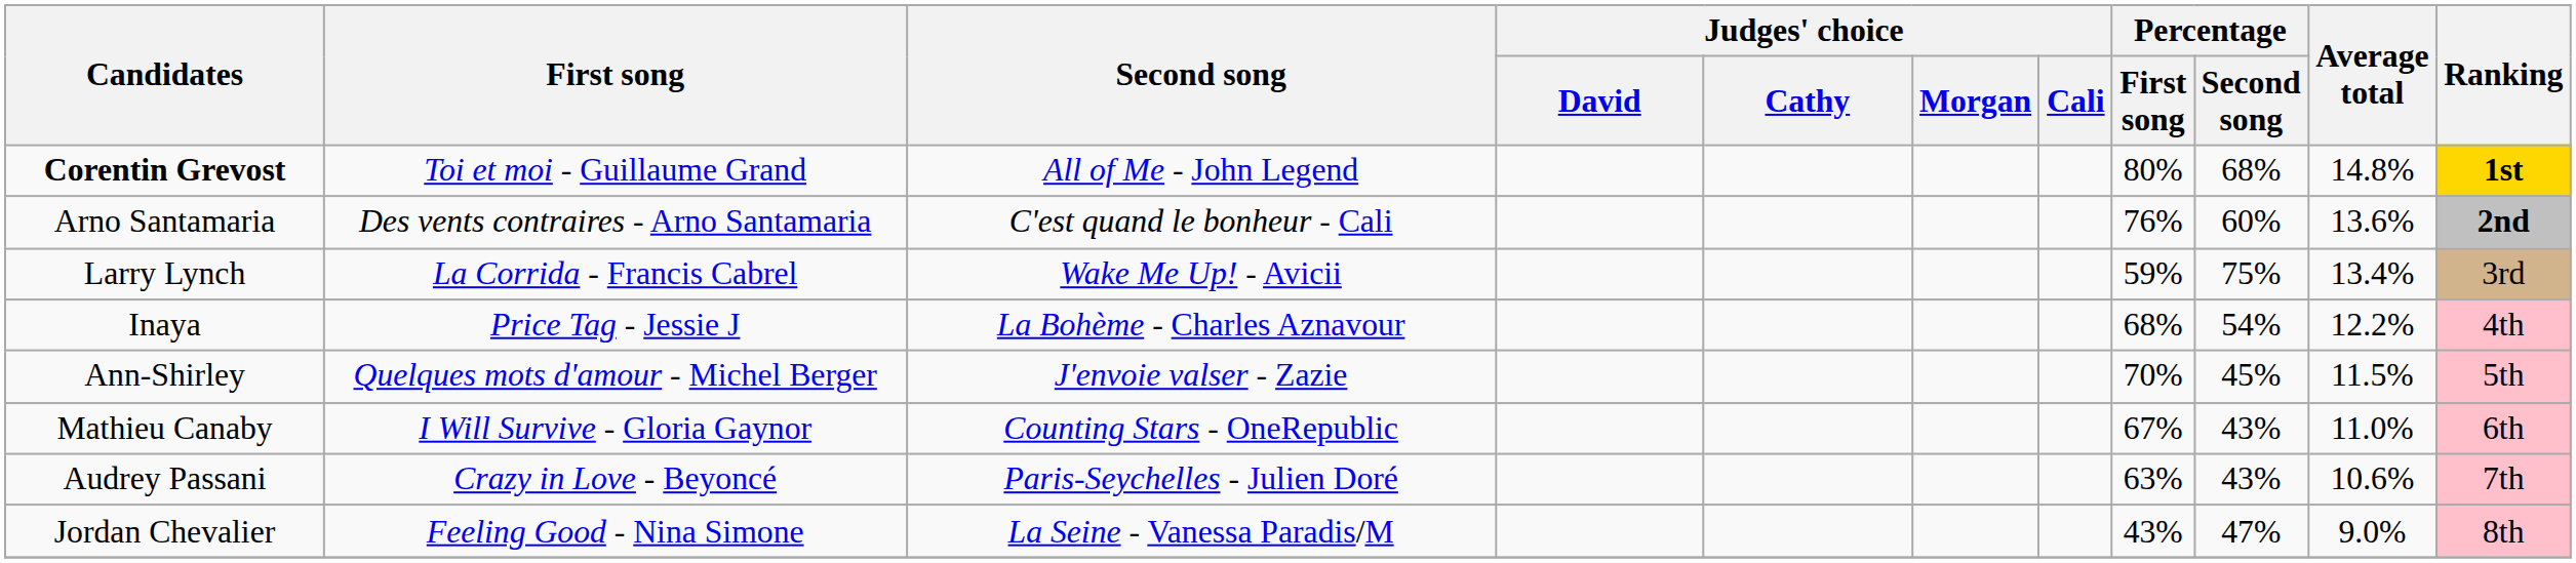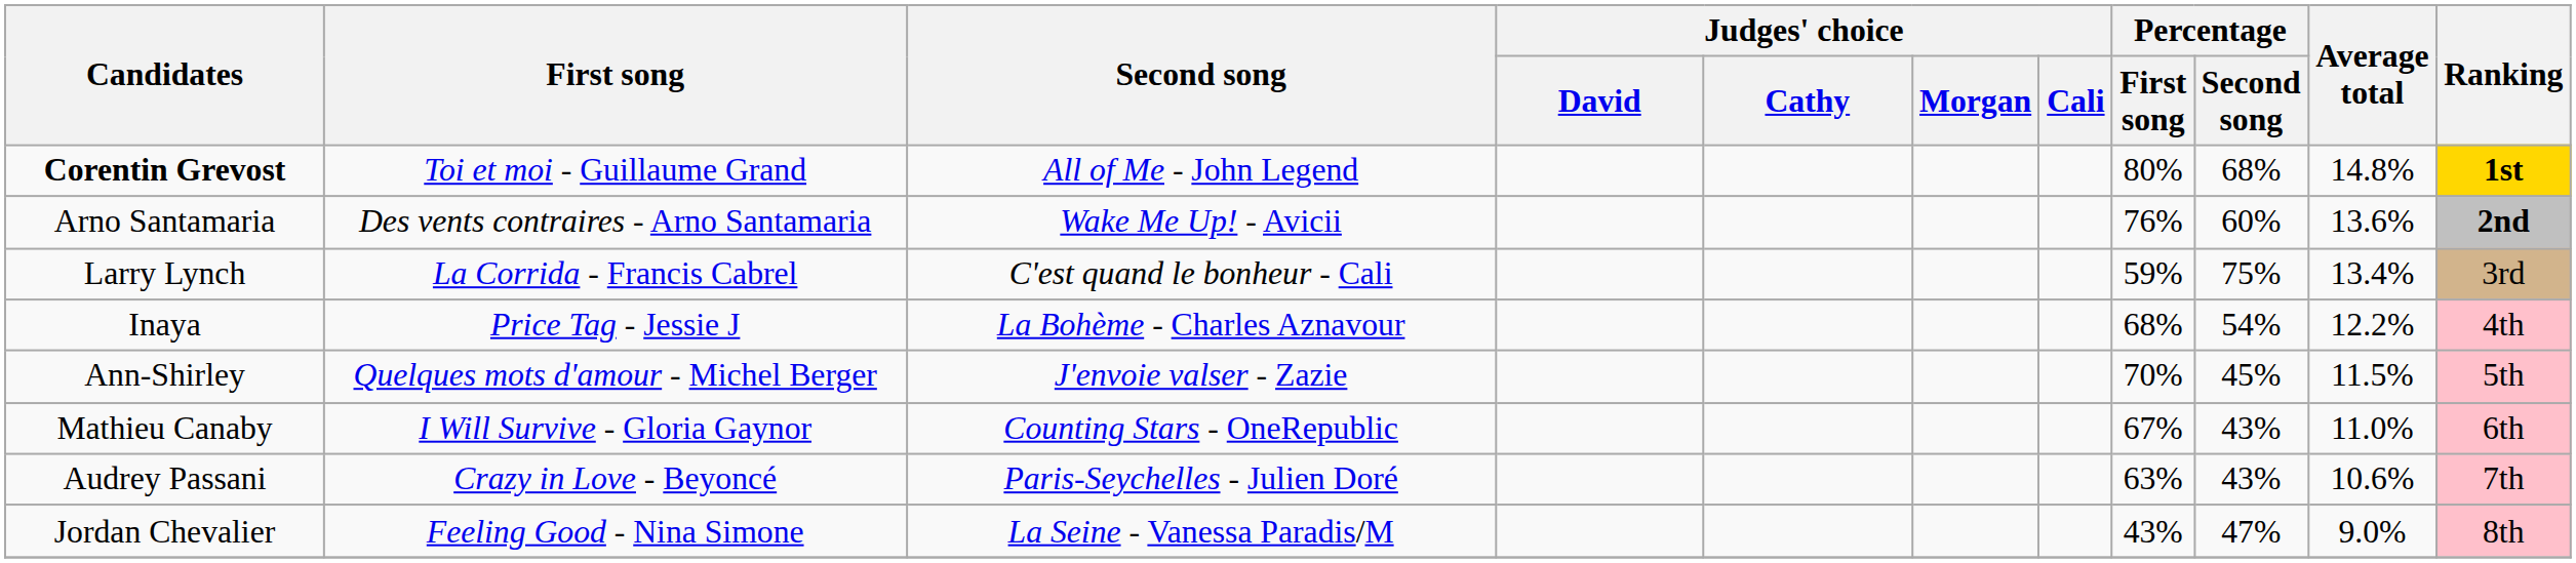Arno Santamaria | Second song: C'est quand le bonheur - Cali -> Wake Me Up! - Avicii
Larry Lynch | Second song: Wake Me Up! - Avicii -> C'est quand le bonheur - Cali
